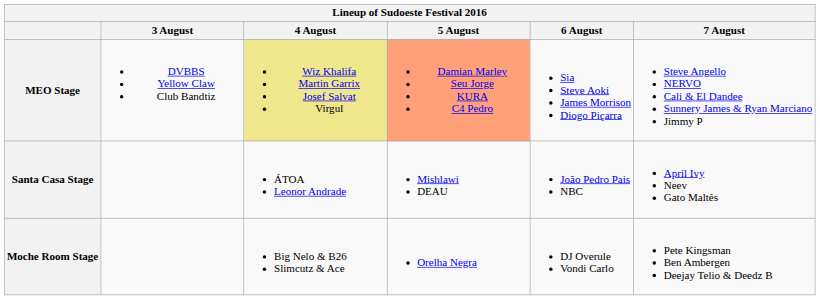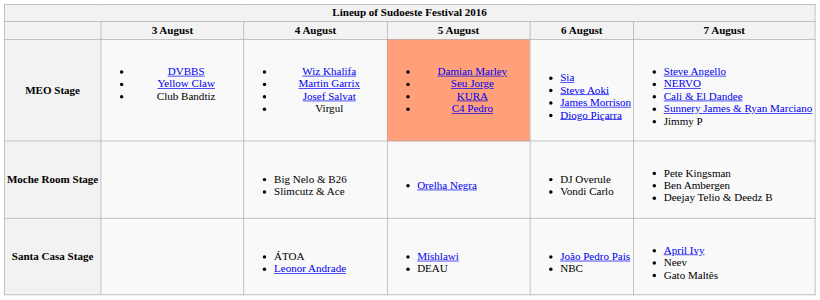MEO Stage | 4 August: khaki background -> no background
rows swapped: Moche Room Stage <-> Santa Casa Stage
